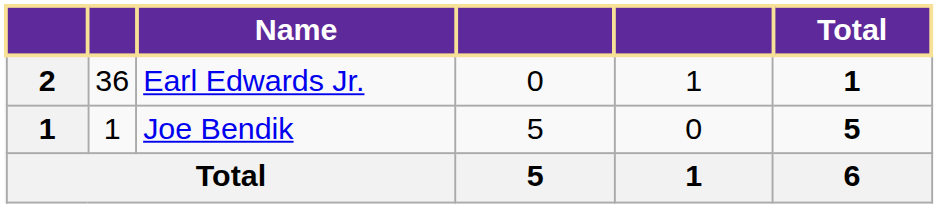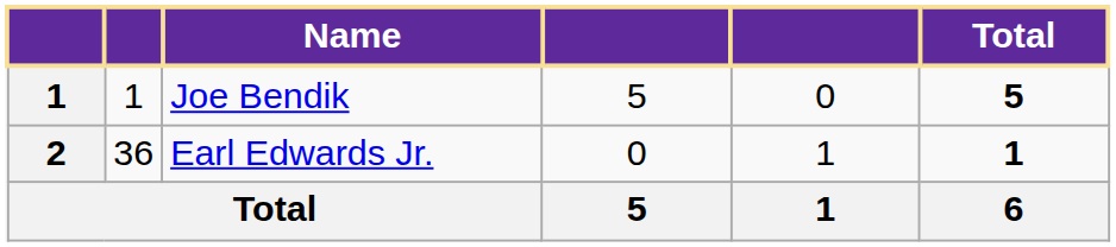rows swapped: Joe Bendik <-> Earl Edwards Jr.
